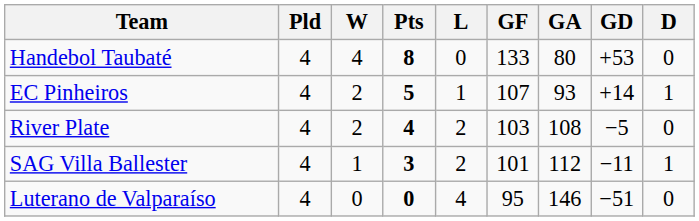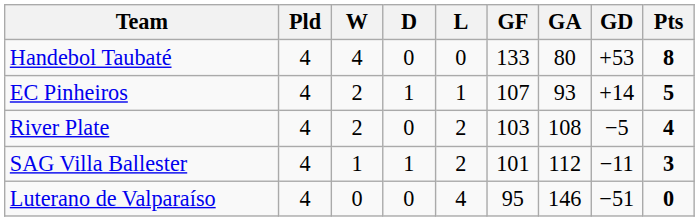columns swapped: D <-> Pts
